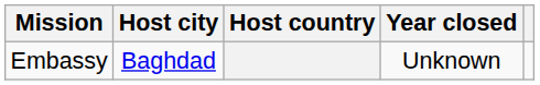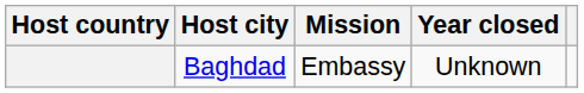columns swapped: Host country <-> Mission
